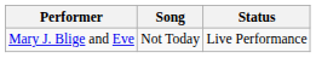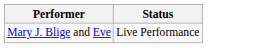- column: Song | Not Today
